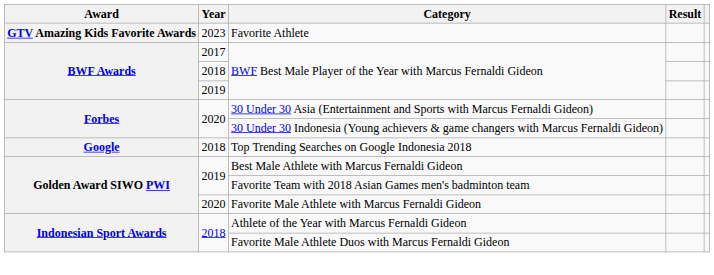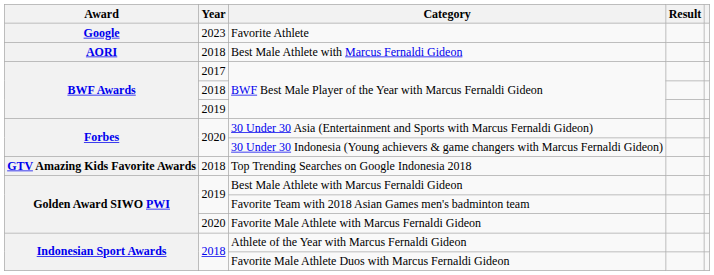Favorite Athlete | Award: GTV Amazing Kids Favorite Awards -> Google
+ row: AORI | 2018 | Best Male Athlete with Marcus Fernaldi Gideon
Top Trending Searches on Google Indonesia 2018 | Award: Google -> GTV Amazing Kids Favorite Awards
